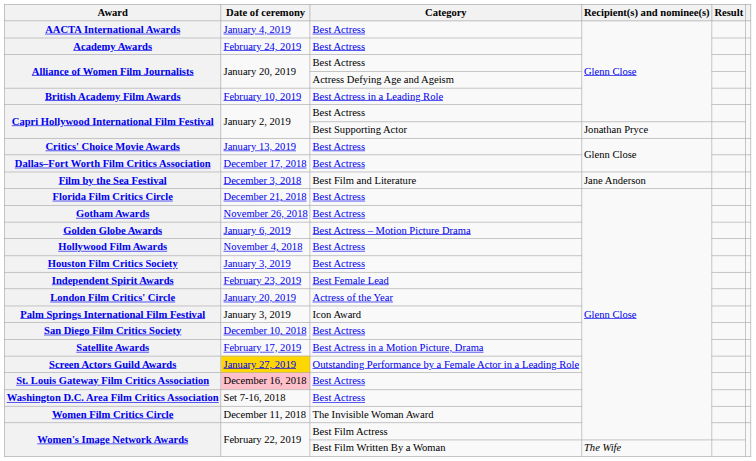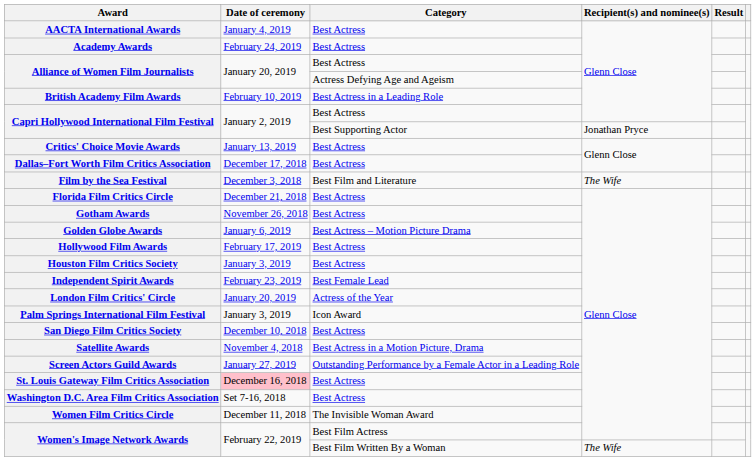Film by the Sea Festival | Recipient(s) and nominee(s): Jane Anderson -> The Wife
Hollywood Film Awards | Date of ceremony: November 4, 2018 -> February 17, 2019
Satellite Awards | Date of ceremony: February 17, 2019 -> November 4, 2018
Screen Actors Guild Awards | Date of ceremony: gold background -> no background
